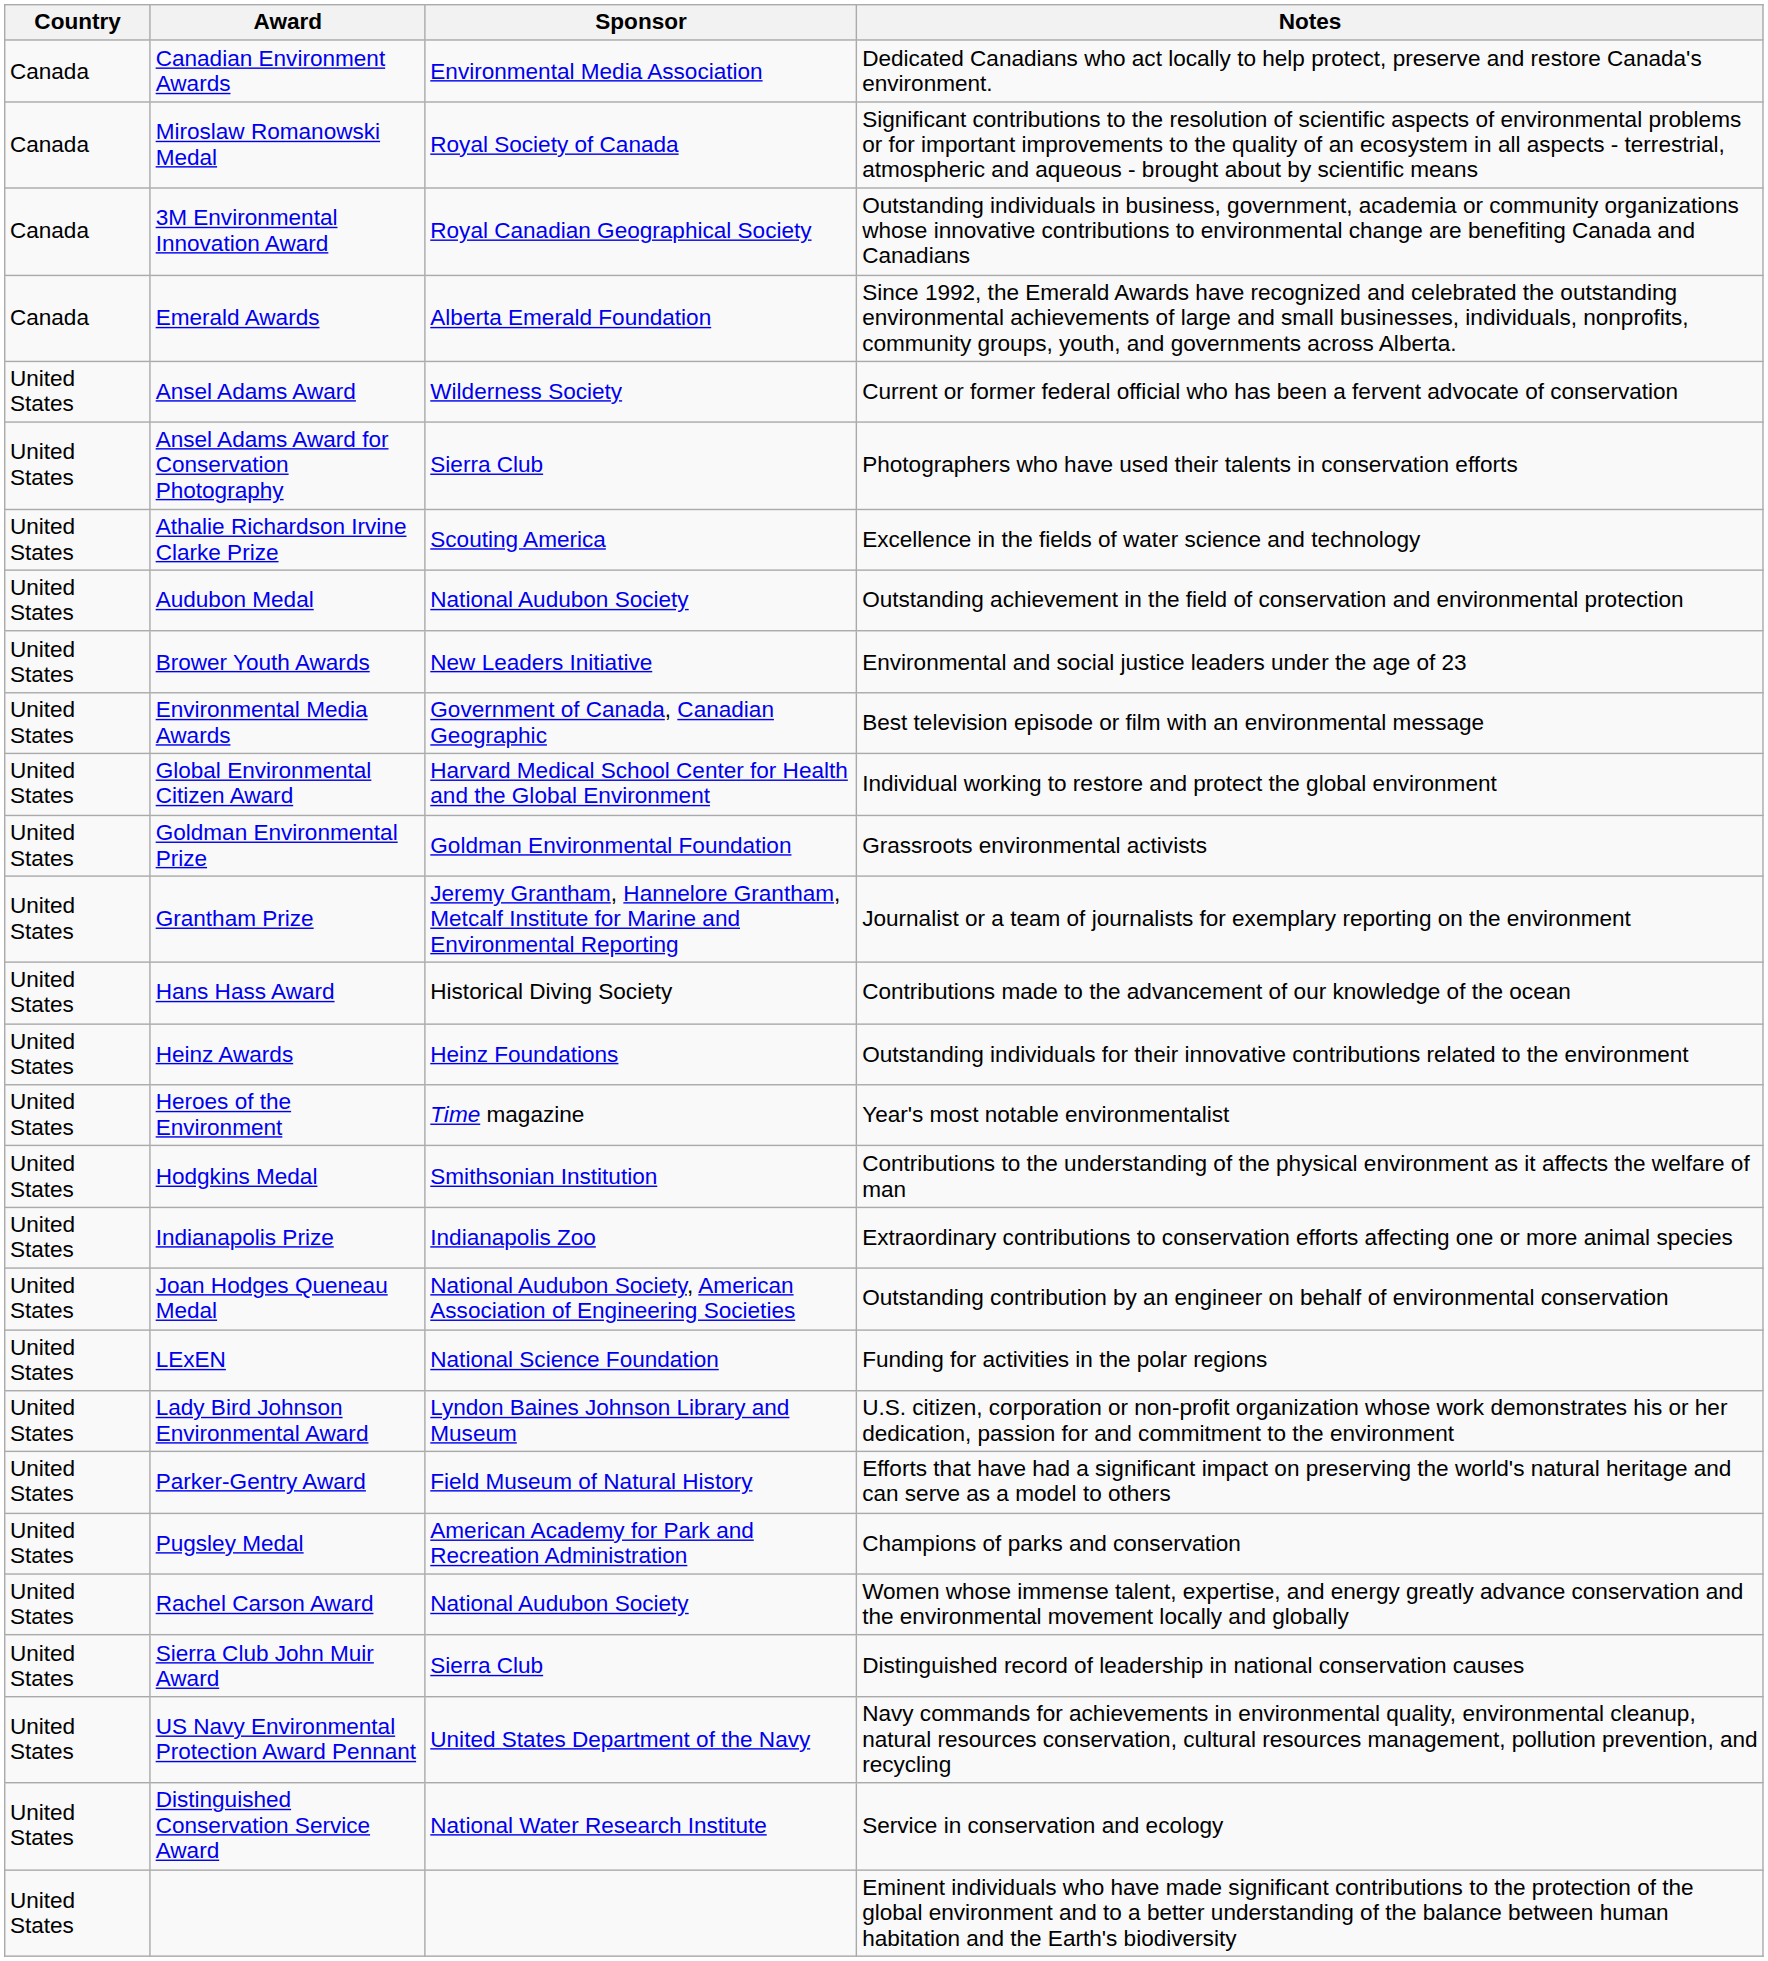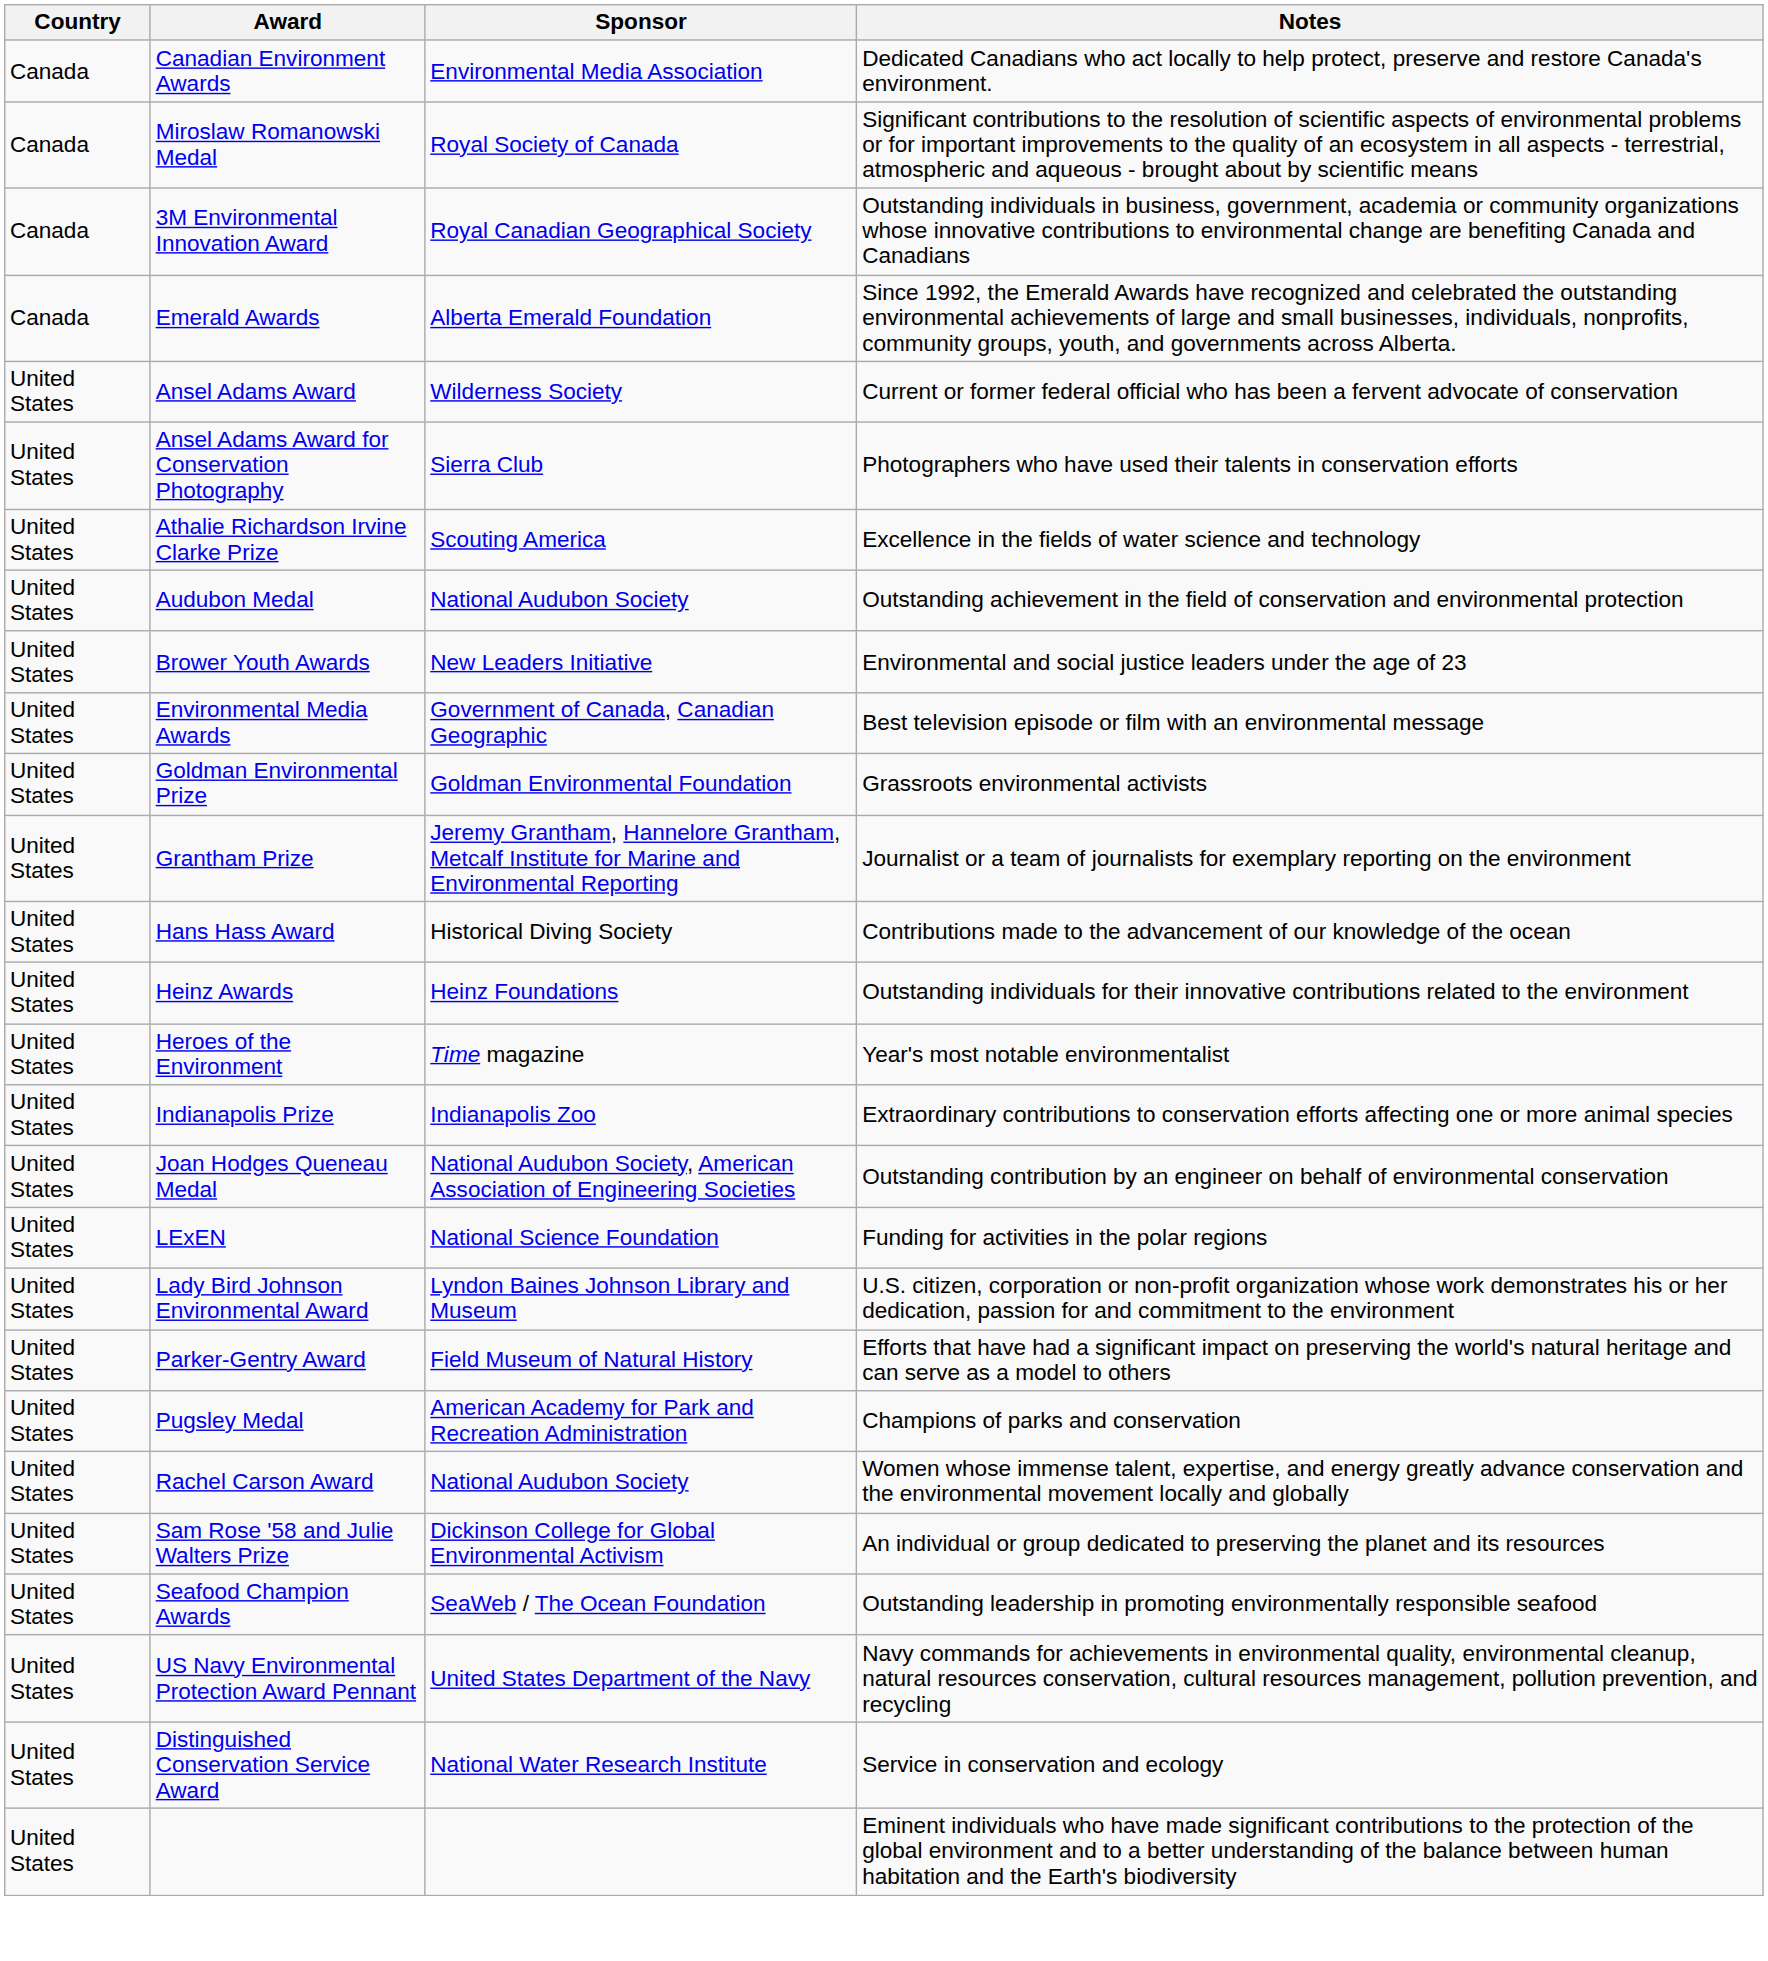- row: United States | Global Environmental Citizen Award | Harvard Medical School Center for Health and the Global Environment | Individual working to restore and protect the global environment
- row: United States | Hodgkins Medal | Smithsonian Institution | Contributions to the understanding of the physical environment as it affects the welfare of man
+ row: United States | Sam Rose '58 and Julie Walters Prize | Dickinson College for Global Environmental Activism | An individual or group dedicated to preserving the planet and its resources
+ row: United States | Seafood Champion Awards | SeaWeb / The Ocean Foundation | Outstanding leadership in promoting environmentally responsible seafood
- row: United States | Sierra Club John Muir Award | Sierra Club | Distinguished record of leadership in national conservation causes
